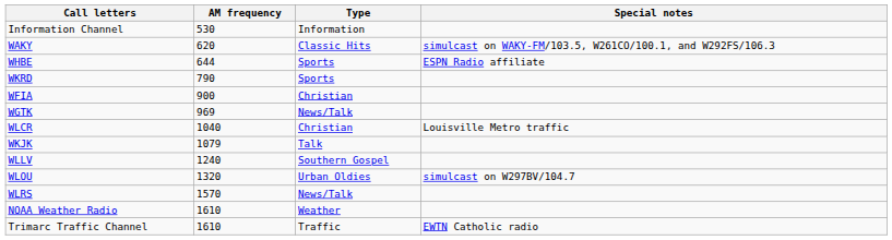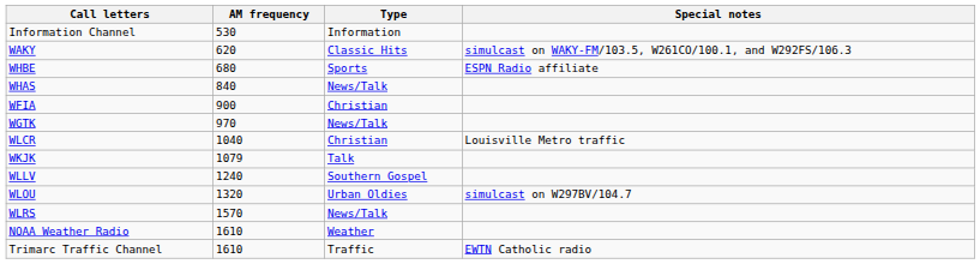WHBE | AM frequency: 644 -> 680
- row: WKRD | 790 | Sports
+ row: WHAS | 840 | News/Talk
WGTK | AM frequency: 969 -> 970
